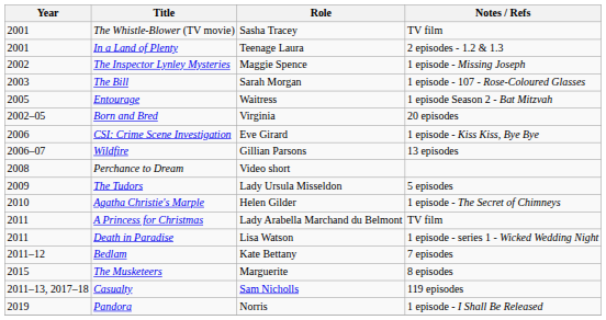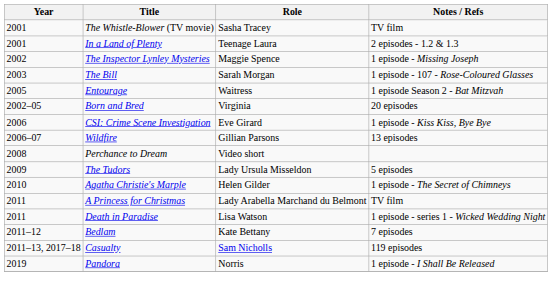- row: 2015 | The Musketeers | Marguerite | 8 episodes
